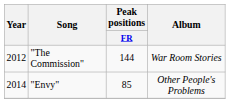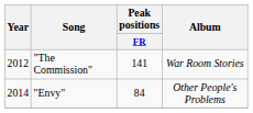"The Commission" | Peak positions / FR: 144 -> 141
"Envy" | Peak positions / FR: 85 -> 84
